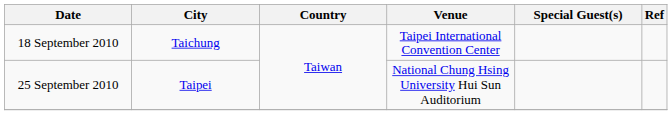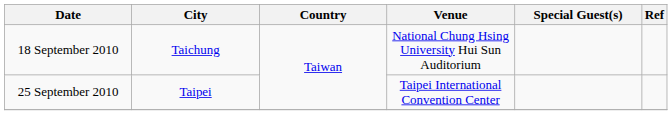18 September 2010 | Venue: Taipei International Convention Center -> National Chung Hsing University Hui Sun Auditorium
25 September 2010 | Venue: National Chung Hsing University Hui Sun Auditorium -> Taipei International Convention Center
